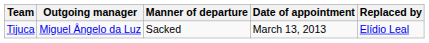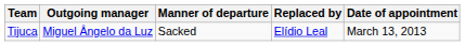columns swapped: Replaced by <-> Date of appointment
